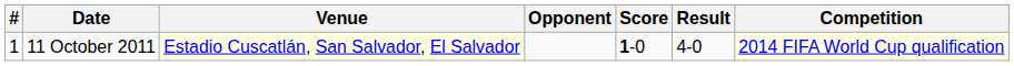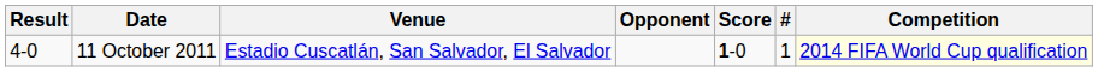columns swapped: # <-> Result
11 October 2011 | Venue: lightyellow background -> no background
